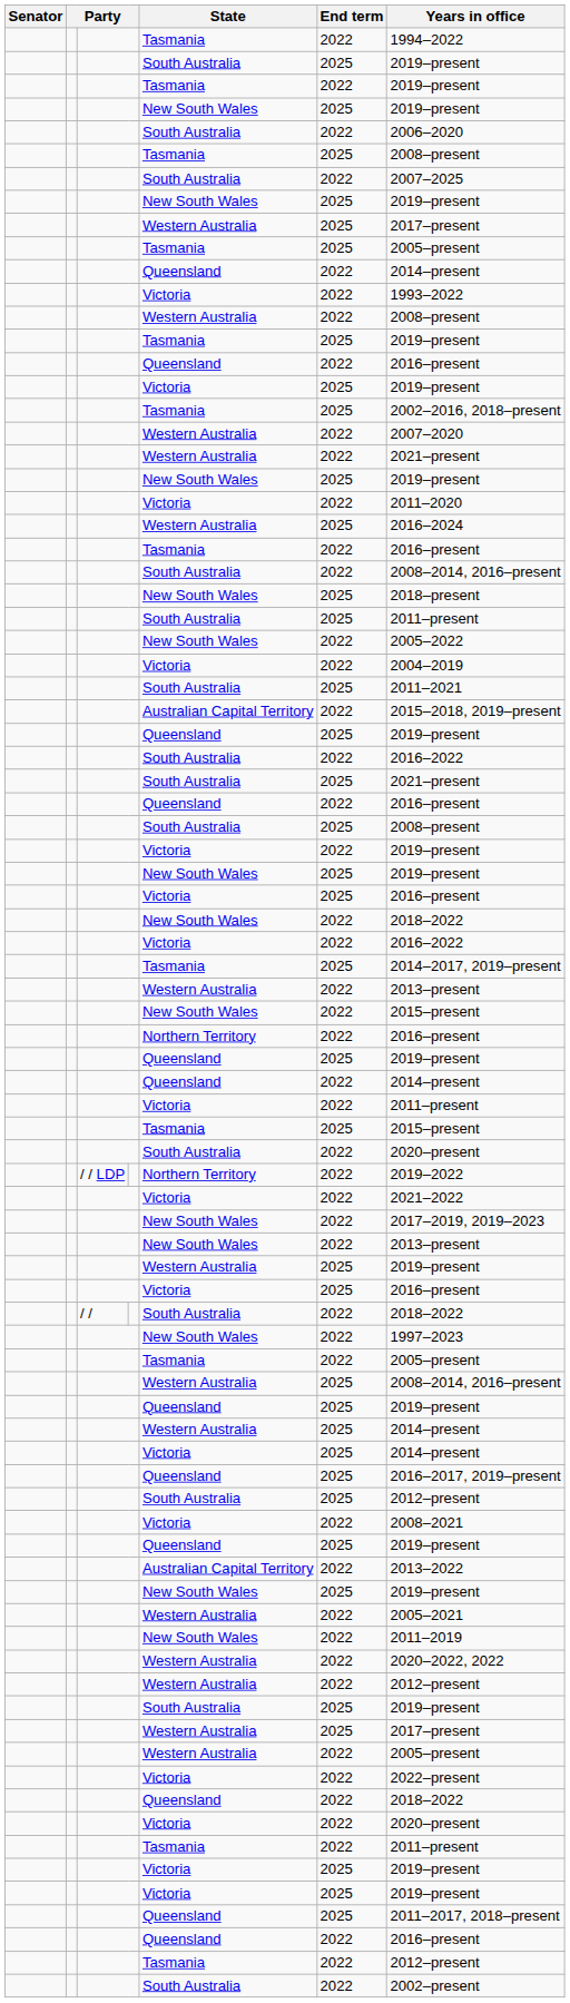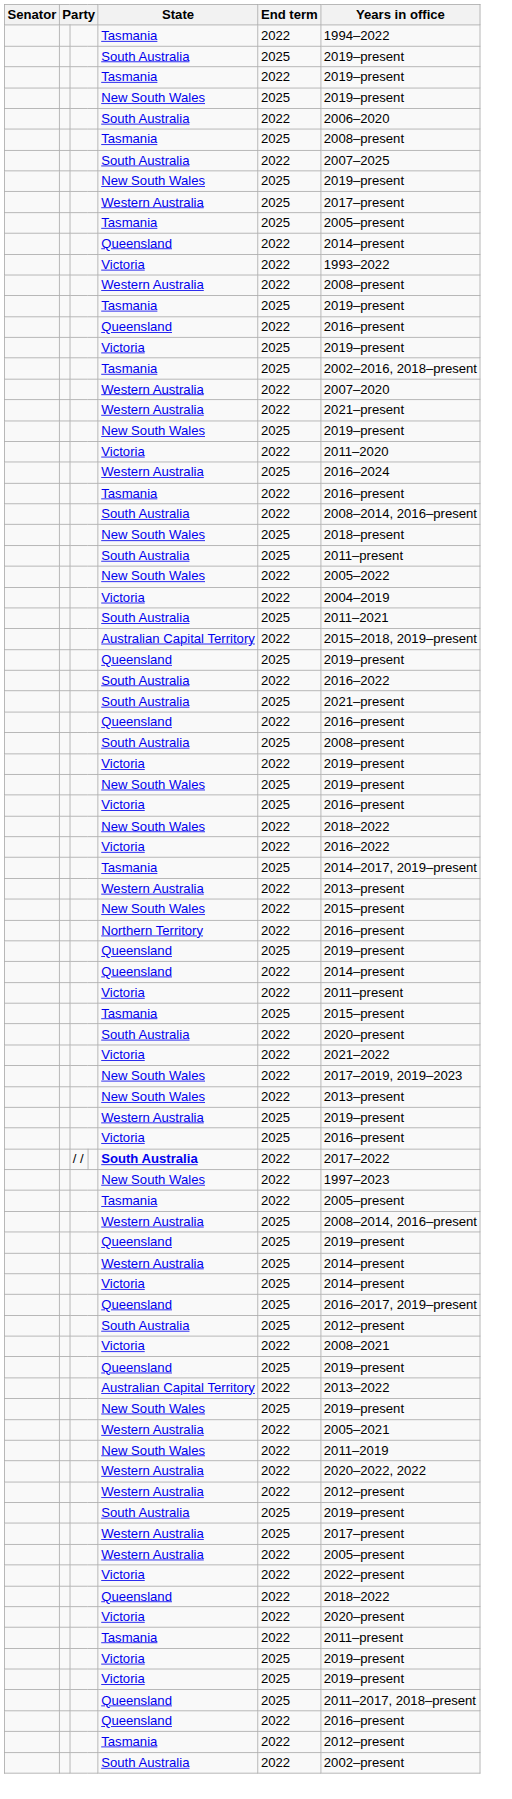- row: / / LDP | Northern Territory | 2022 | 2019–2022
/ / | State: normal -> bold
/ / | Years in office: 2018–2022 -> 2017–2022
